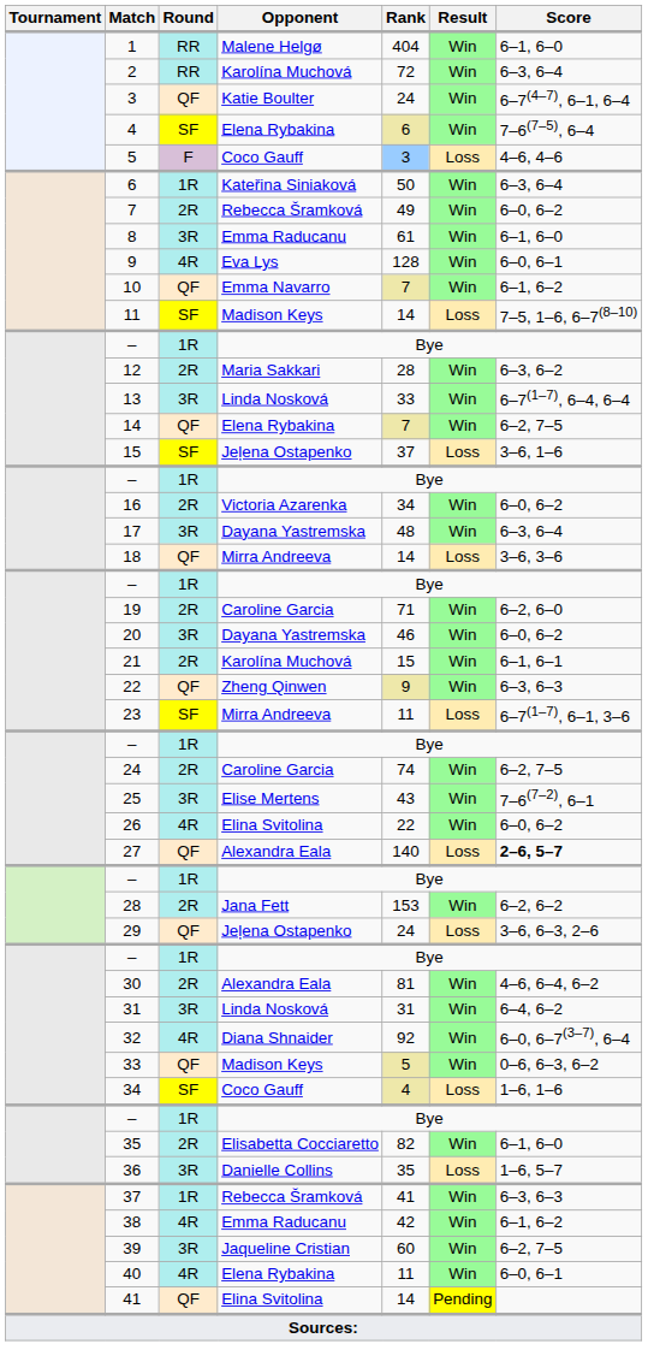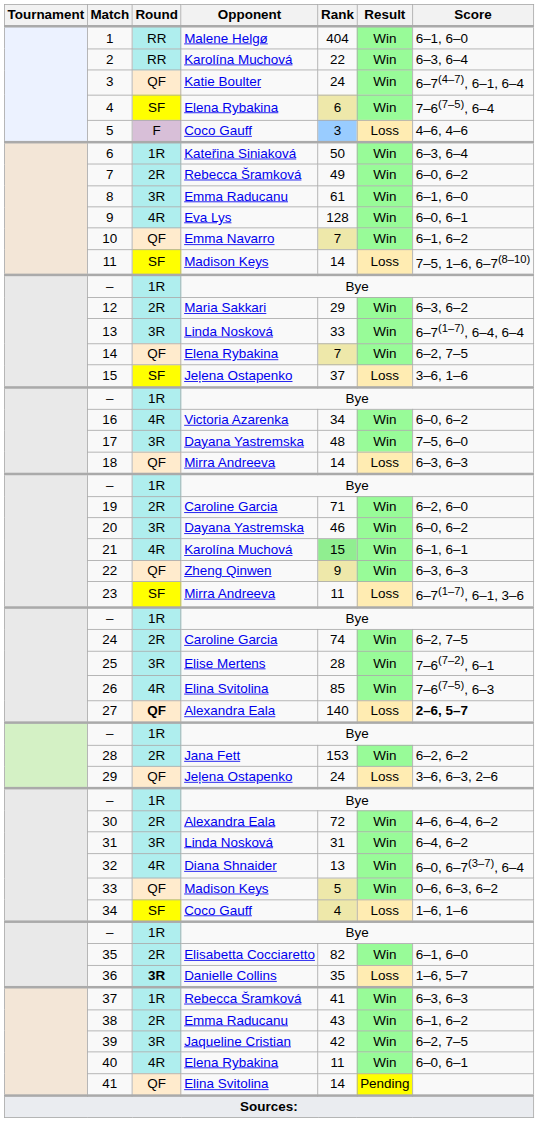2 | Rank: 72 -> 22
12 | Rank: 28 -> 29
16 | Round: 2R -> 4R
17 | Score: 6–3, 6–4 -> 7–5, 6–0
18 | Score: 3–6, 3–6 -> 6–3, 6–3
21 | Round: 2R -> 4R
21 | Rank: no background -> lightgreen background
25 | Rank: 43 -> 28
26 | Rank: 22 -> 85
26 | Score: 6–0, 6–2 -> 7–6(7–5), 6–3
27 | Round: normal -> bold
30 | Rank: 81 -> 72
32 | Rank: 92 -> 13
36 | Round: normal -> bold
38 | Round: 4R -> 2R
38 | Rank: 42 -> 43
39 | Rank: 60 -> 42
